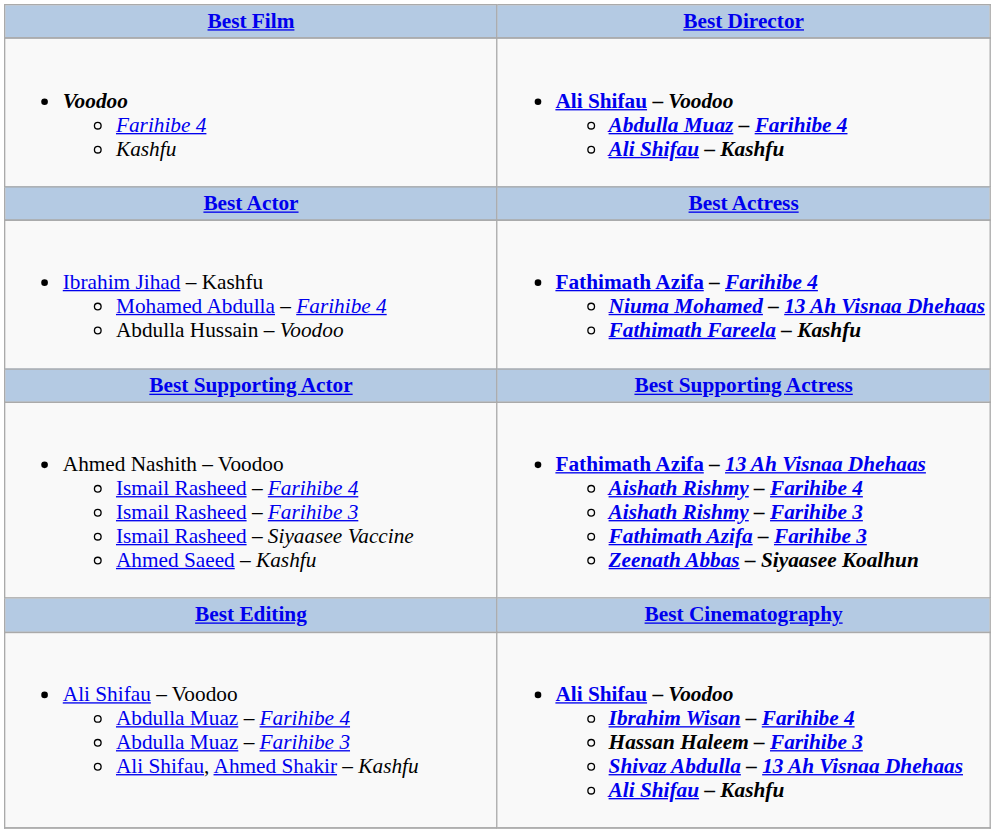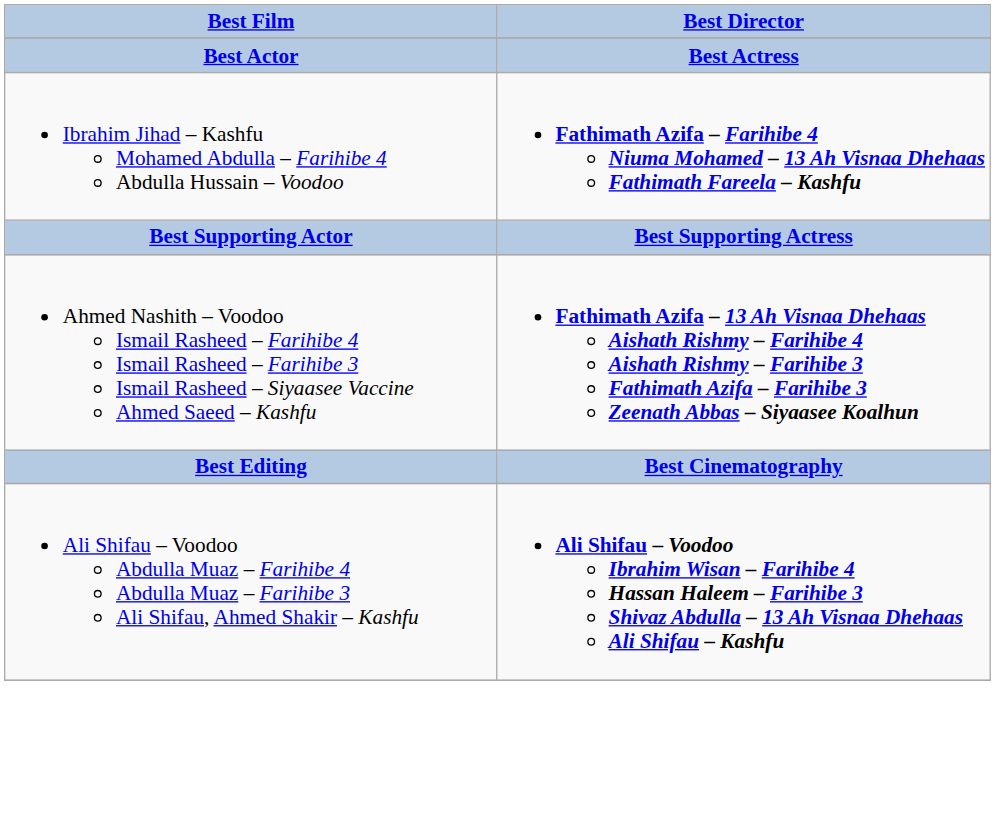- row: Voodoo Farihibe 4 Kashfu | Ali Shifau – Voodoo Abdulla Muaz – Farihibe 4 Ali Shifau – Kashfu
